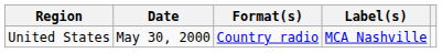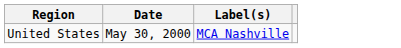- column: Format(s) | Country radio
